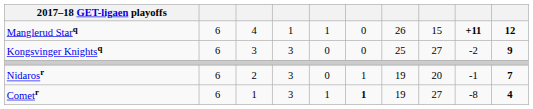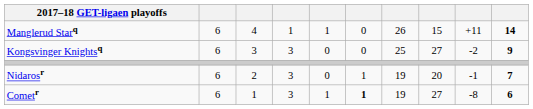Manglerud Starq | column 9: bold -> normal
Manglerud Starq | column 10: 12 -> 14
Cometr | column 10: 4 -> 6
